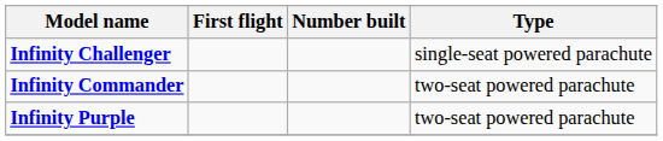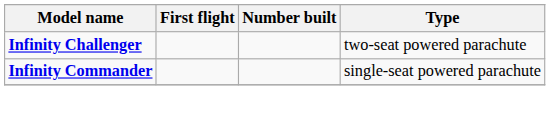Infinity Challenger | Type: single-seat powered parachute -> two-seat powered parachute
Infinity Commander | Type: two-seat powered parachute -> single-seat powered parachute
- row: Infinity Purple | two-seat powered parachute
